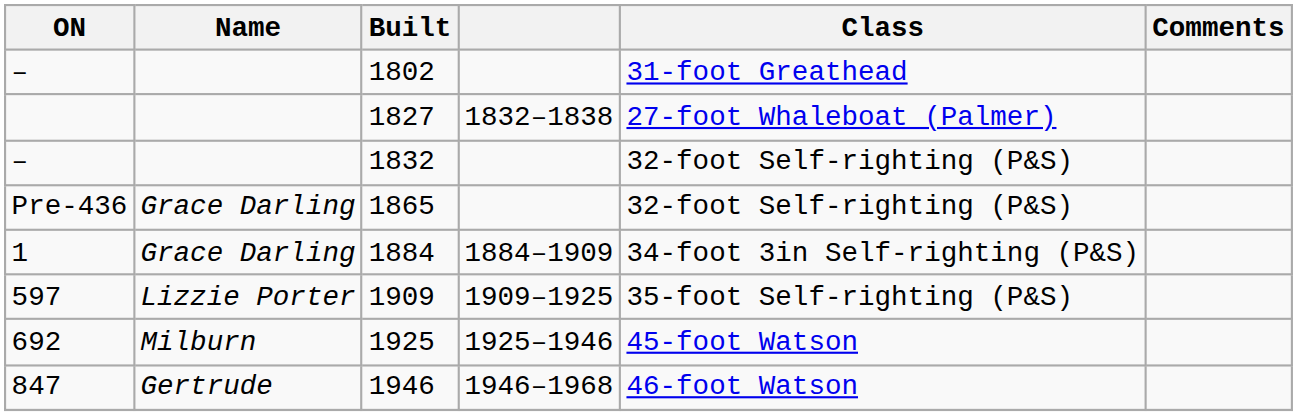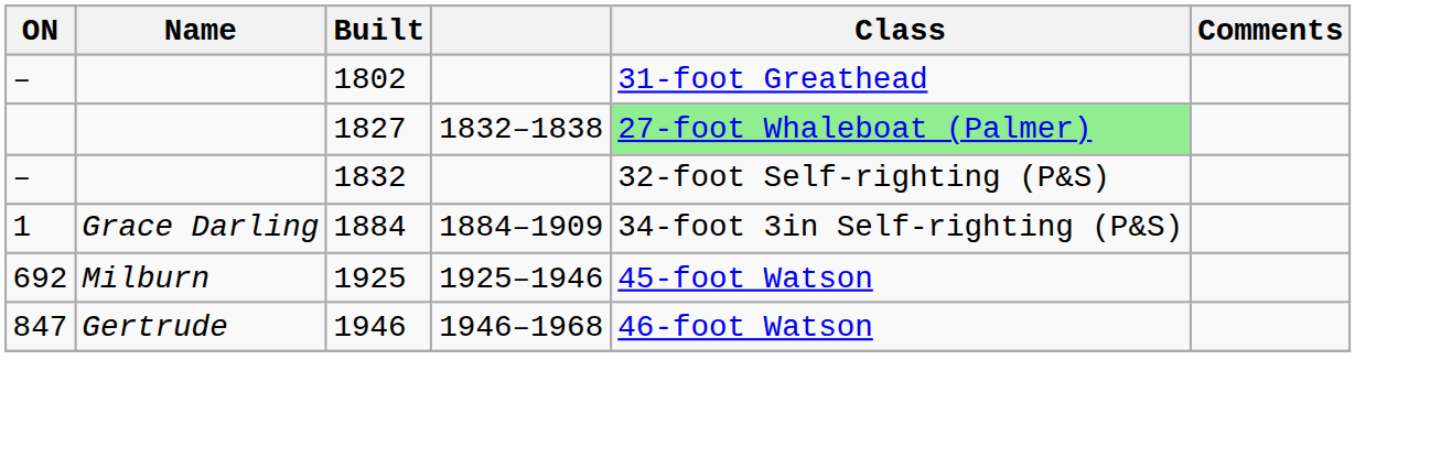1827 | Class: no background -> lightgreen background
- row: Pre-436 | Grace Darling | 1865 | 32-foot Self-righting (P&S)
- row: 597 | Lizzie Porter | 1909 | 1909–1925 | 35-foot Self-righting (P&S)
